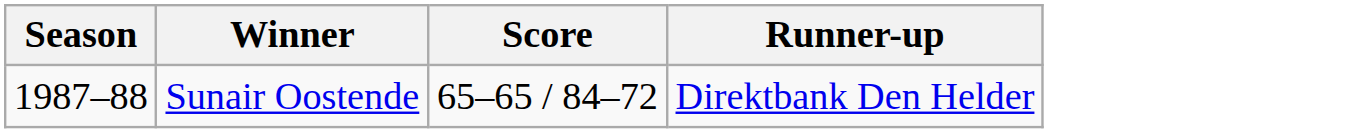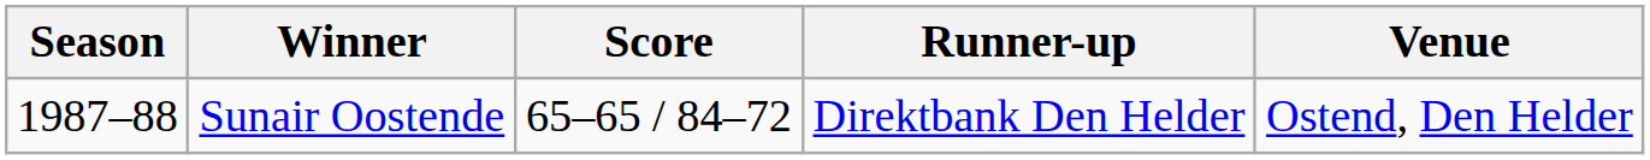+ column: Venue | Ostend, Den Helder
